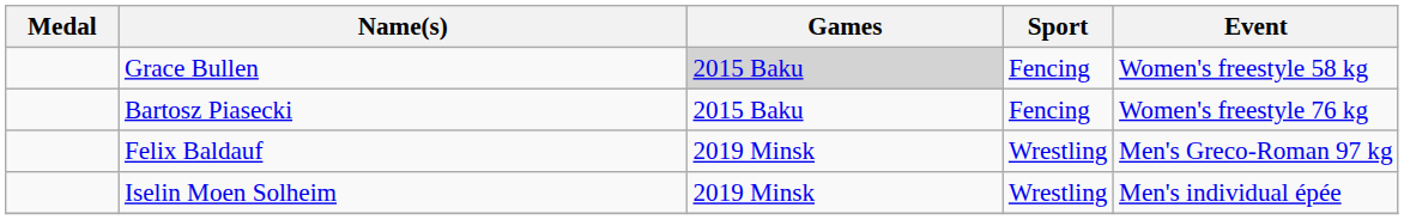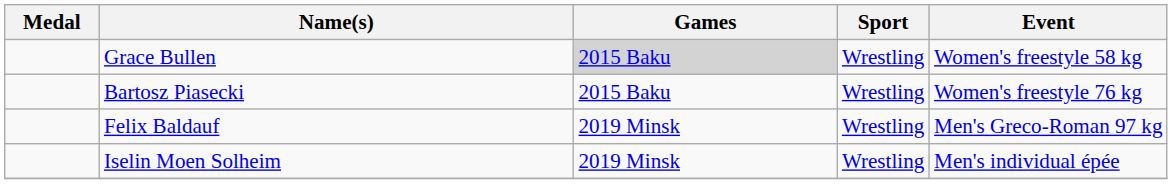Grace Bullen | Sport: Fencing -> Wrestling
Bartosz Piasecki | Sport: Fencing -> Wrestling
